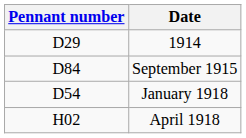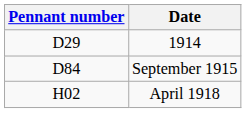- row: D54 | January 1918
